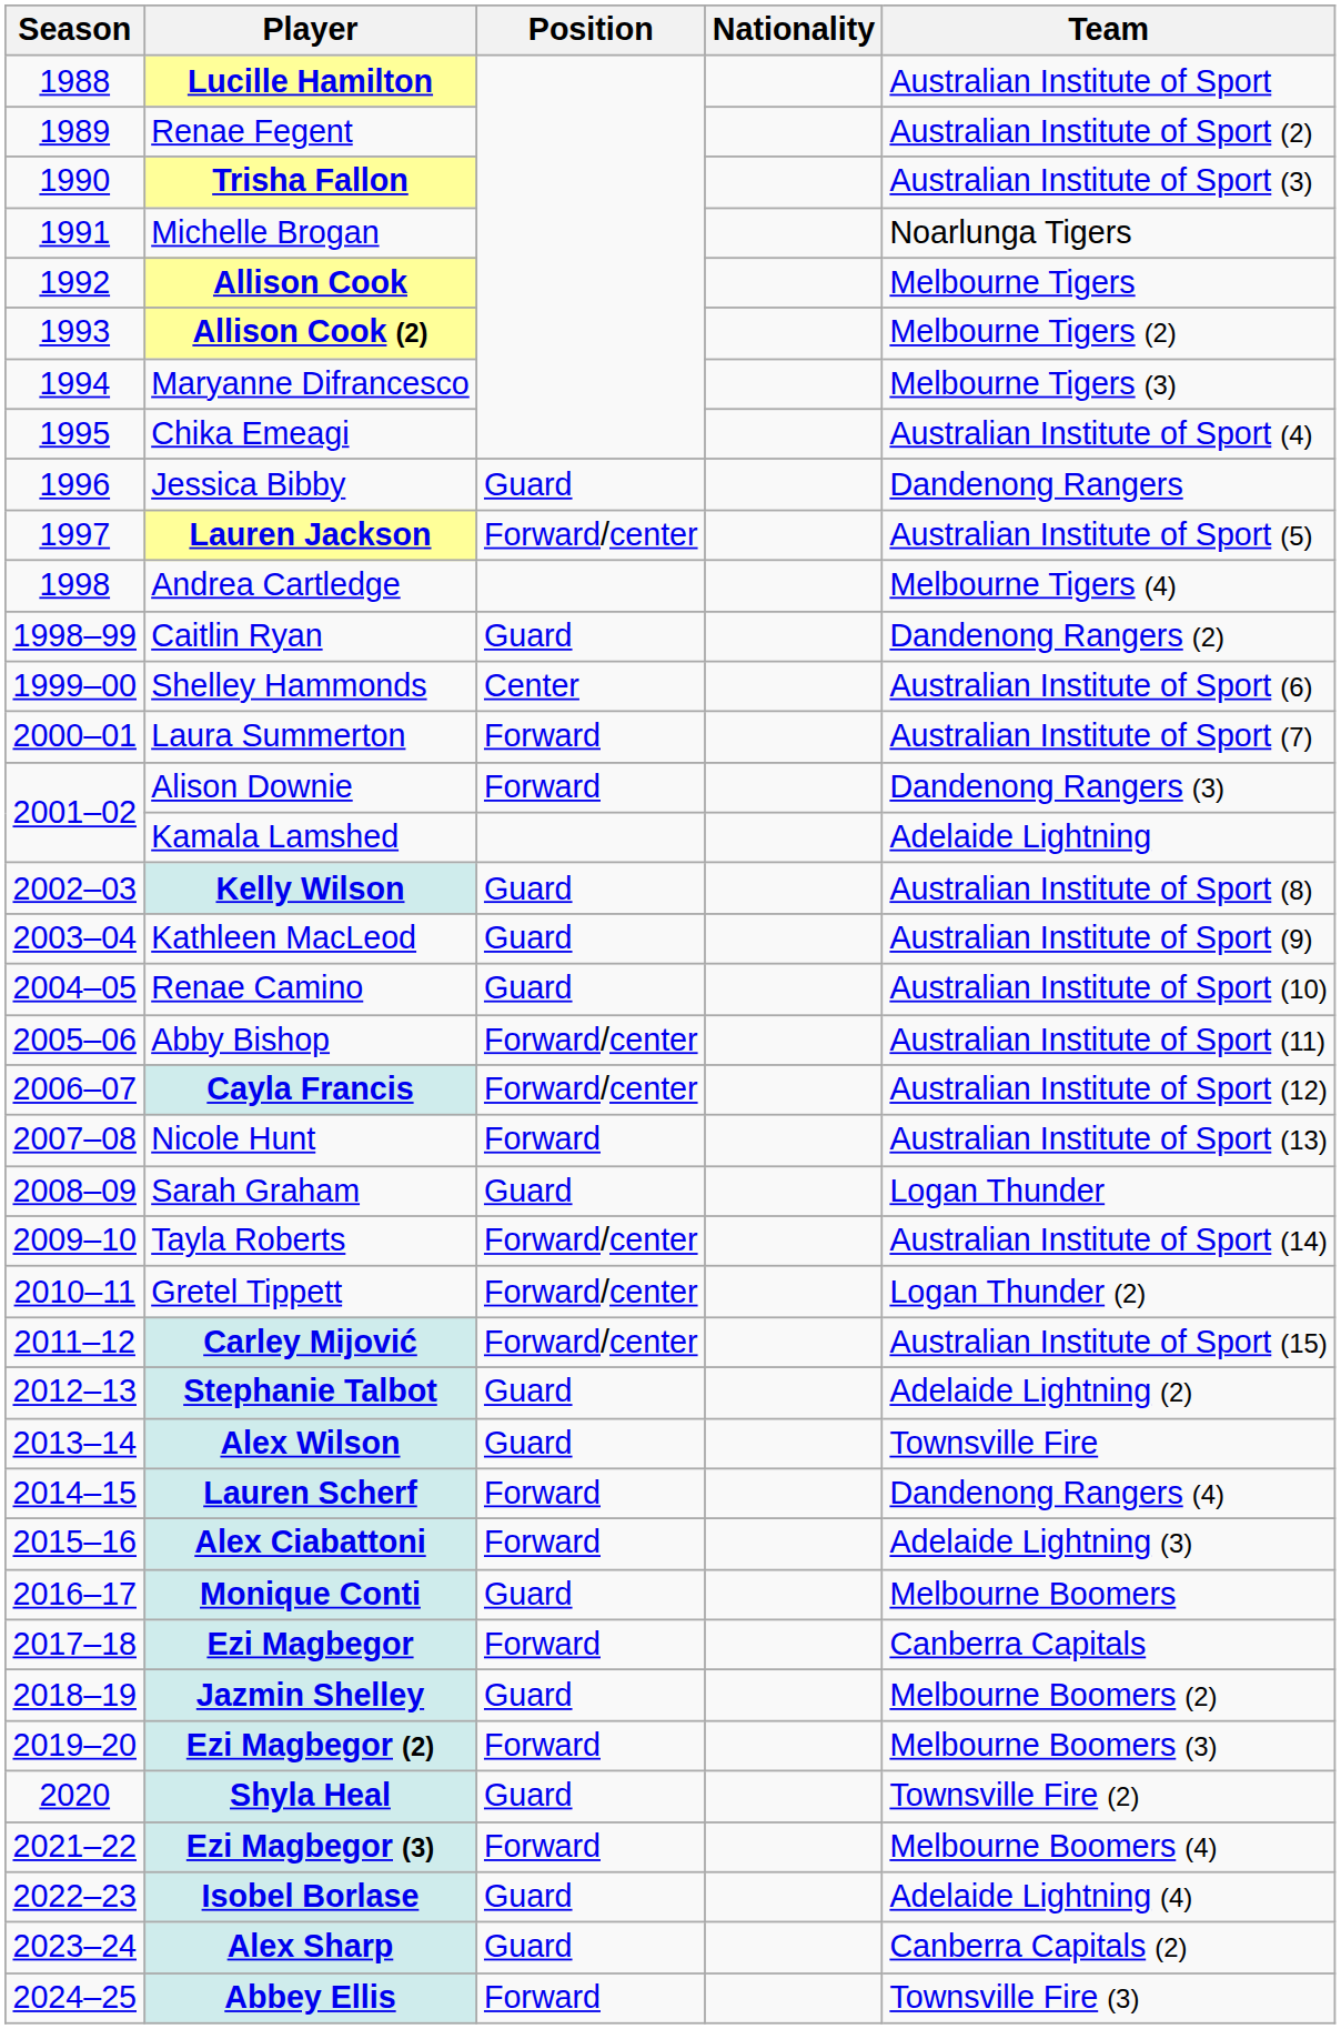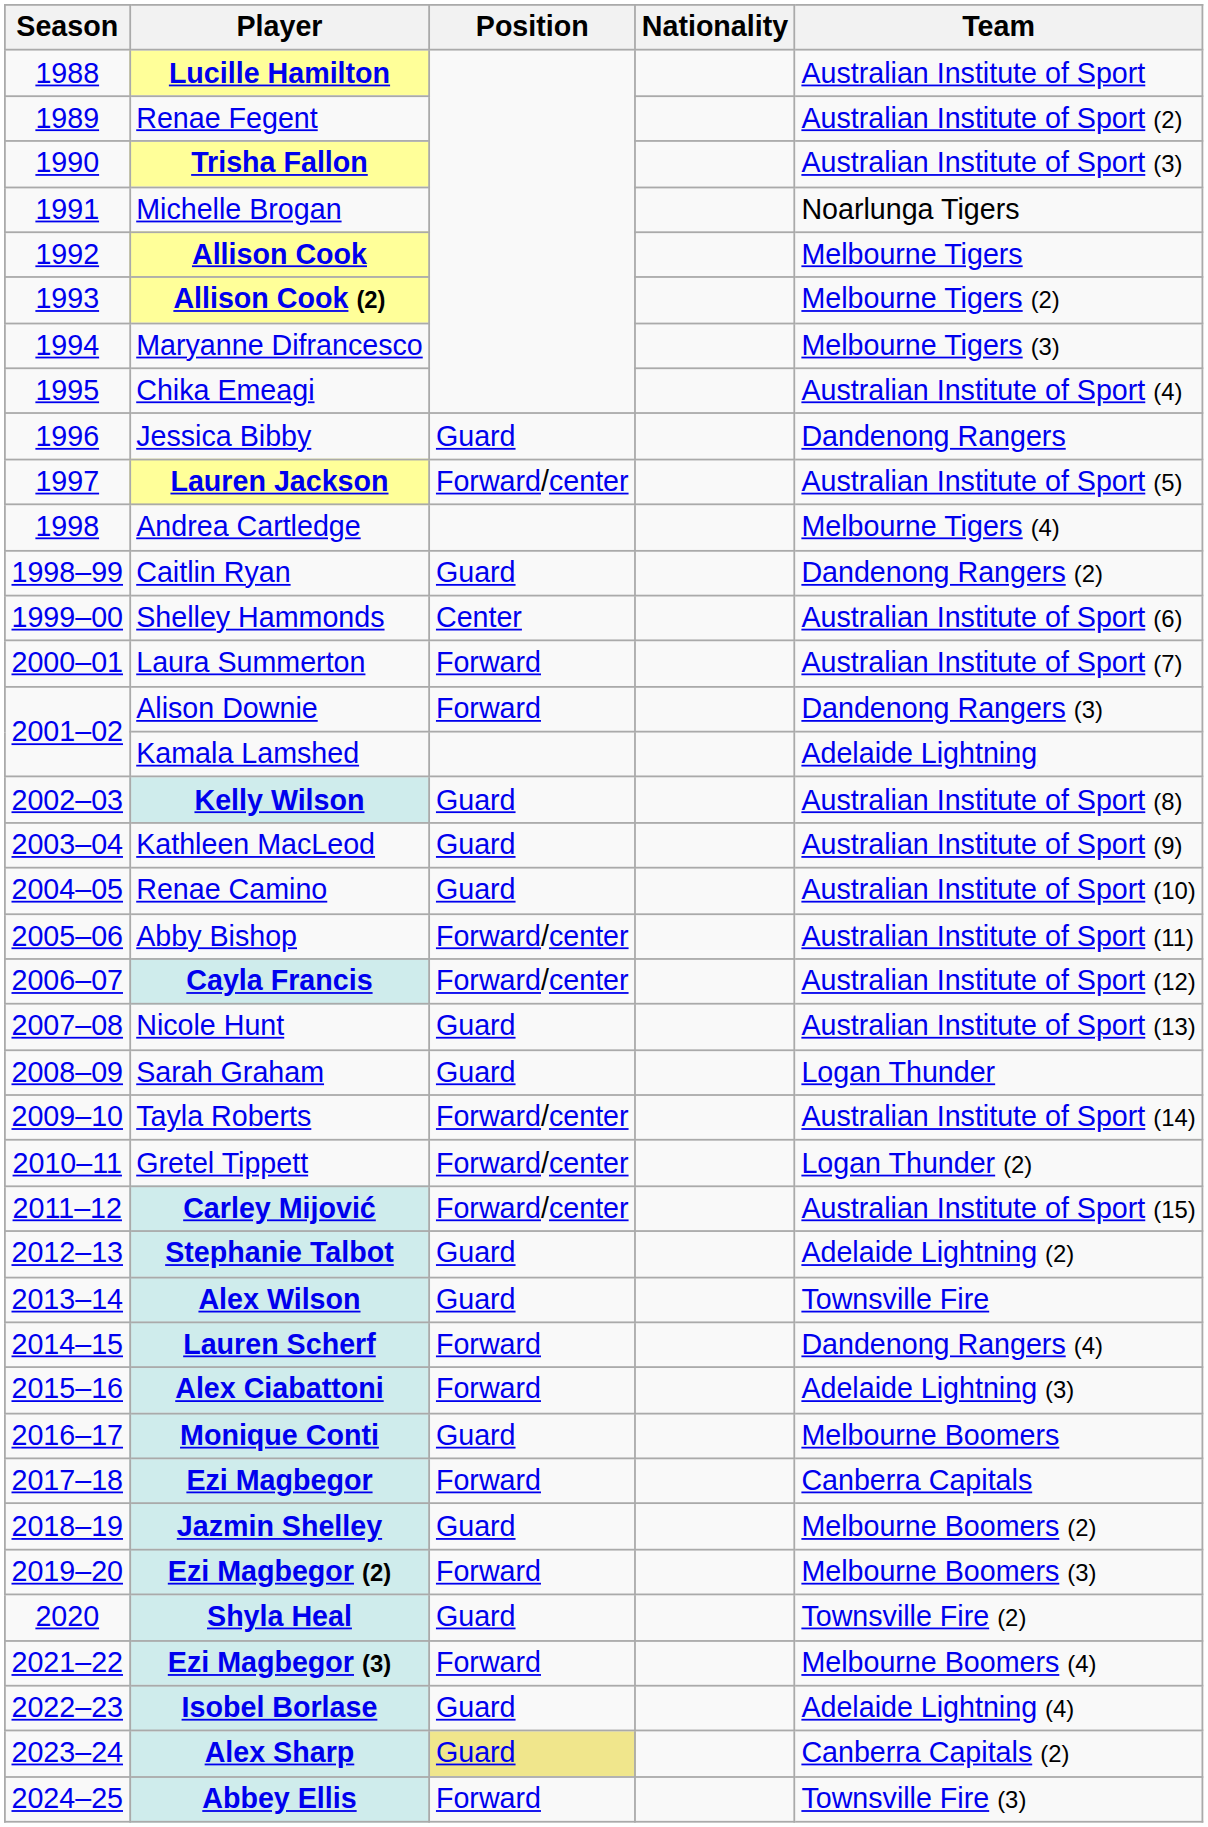Nicole Hunt | Position: Forward -> Guard
Alex Sharp | Position: no background -> khaki background
